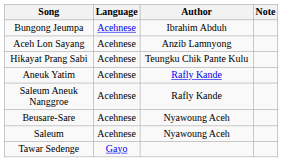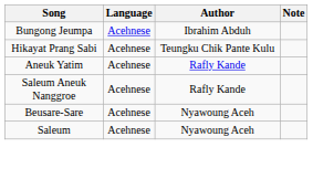- row: Aceh Lon Sayang | Acehnese | Anzib Lamnyong
- row: Tawar Sedenge | Gayo
